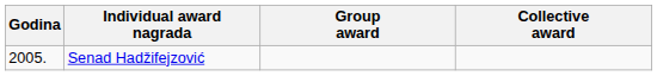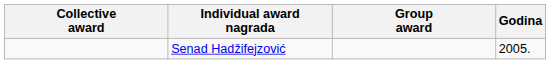columns swapped: Godina <-> Collective award
